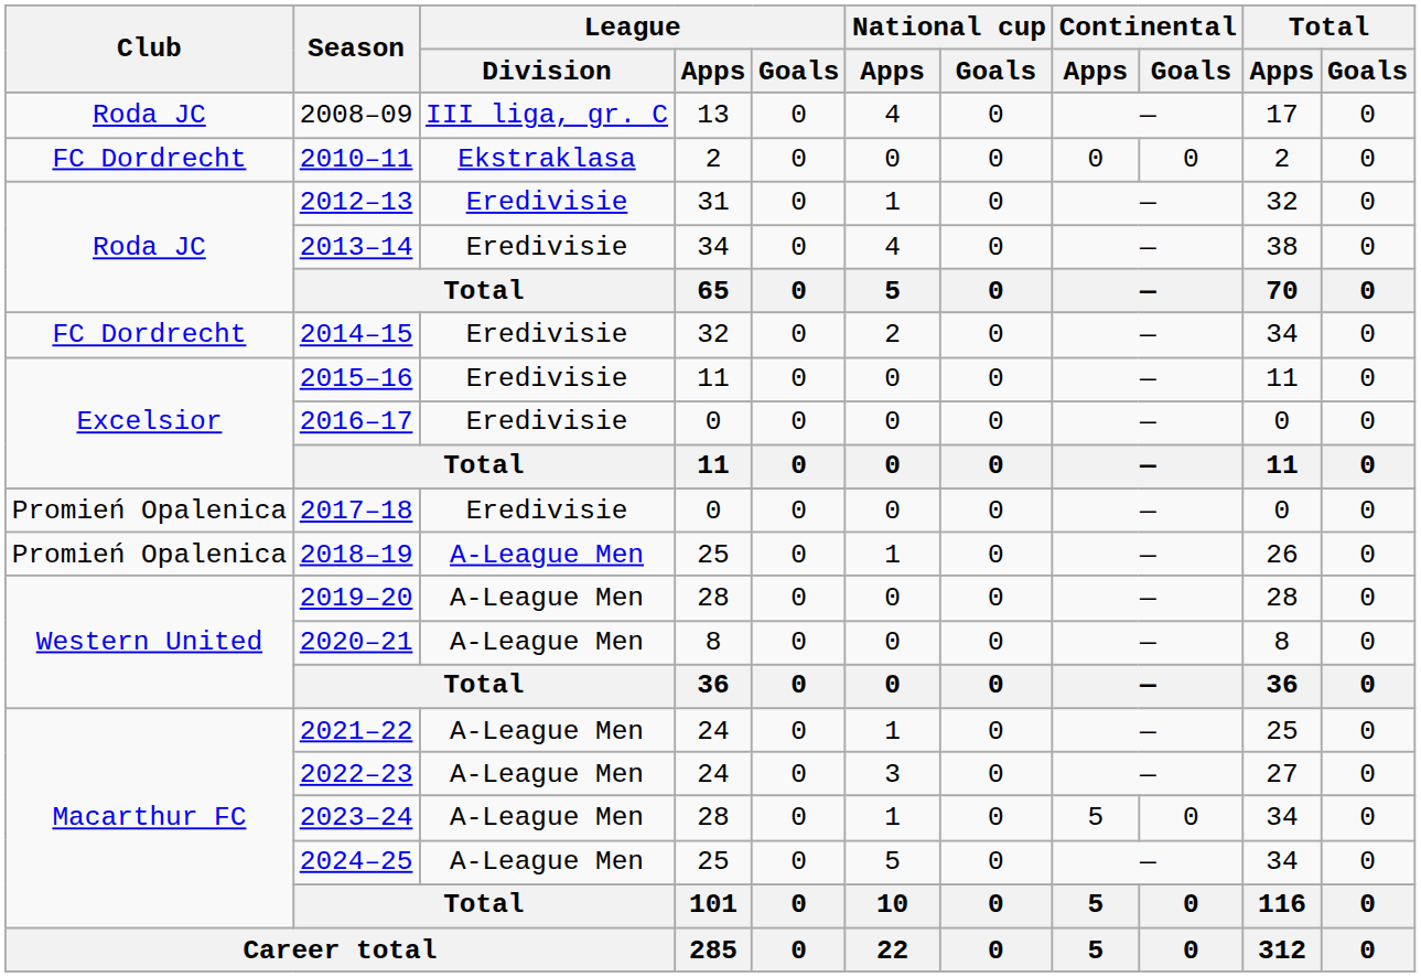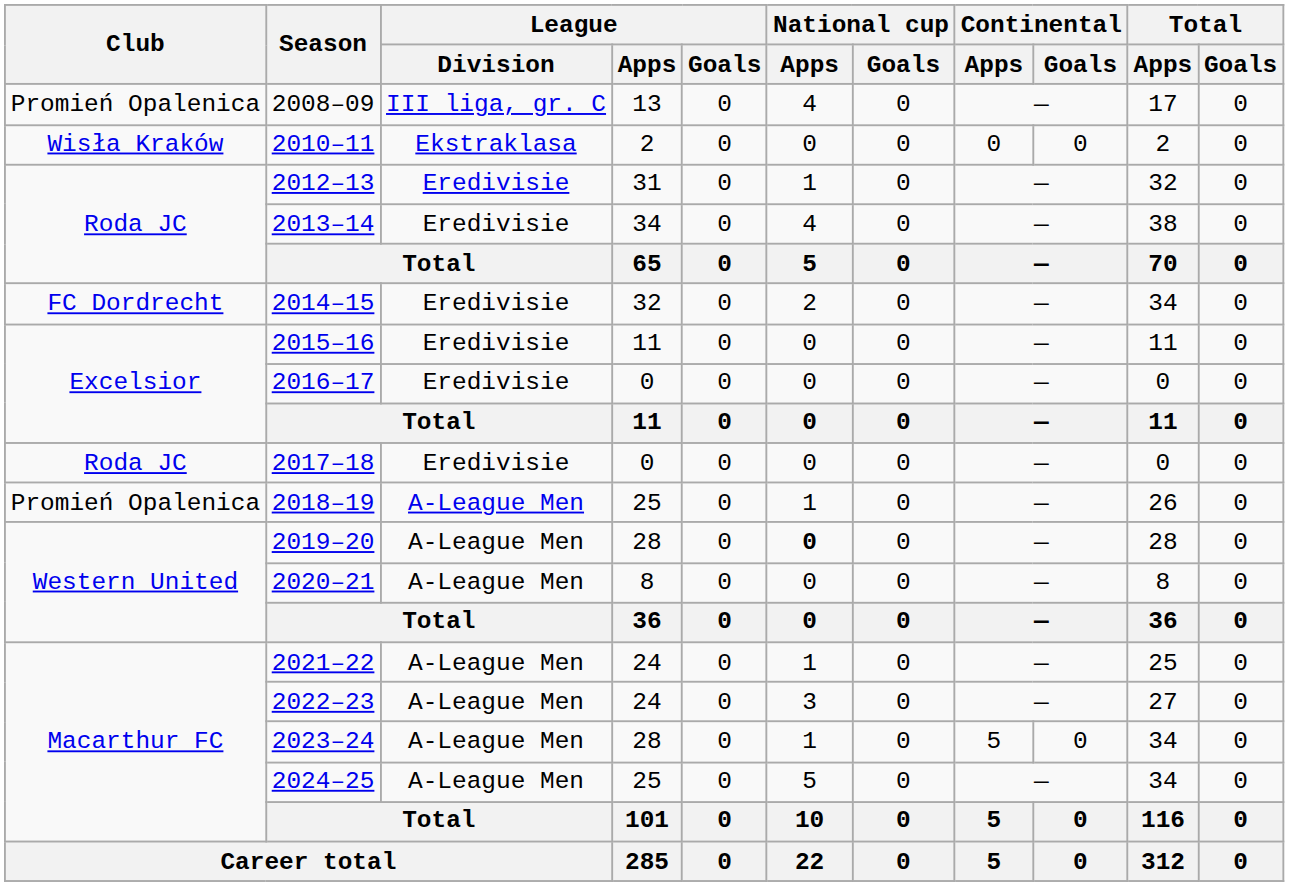2008–09 | Club: Roda JC -> Promień Opalenica
2010–11 | Club: FC Dordrecht -> Wisła Kraków
2017–18 | Club: Promień Opalenica -> Roda JC
2019–20 | National cup / Apps: normal -> bold
